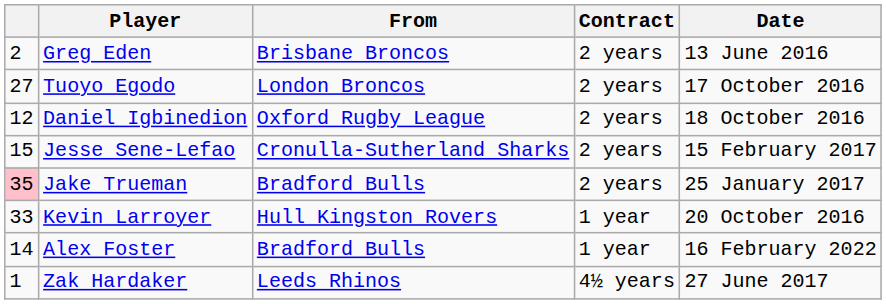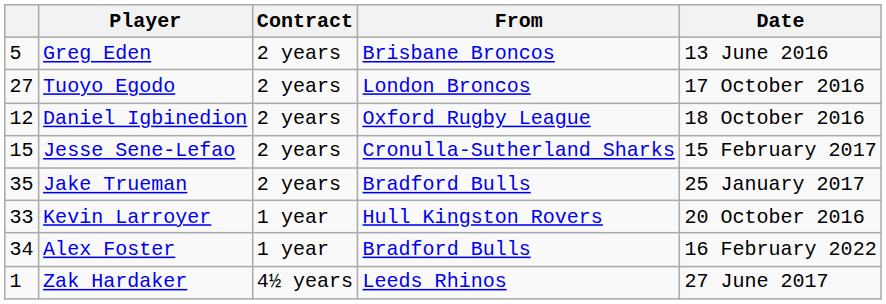columns swapped: From <-> Contract
Greg Eden | column 1: 2 -> 5
Jake Trueman | column 1: pink background -> no background
Alex Foster | column 1: 14 -> 34
